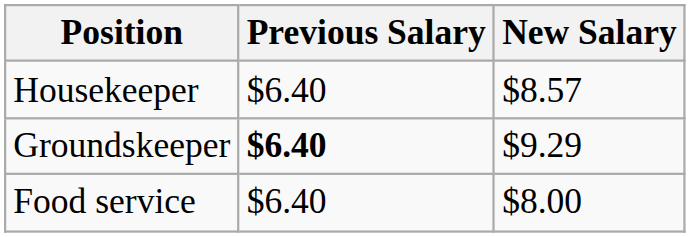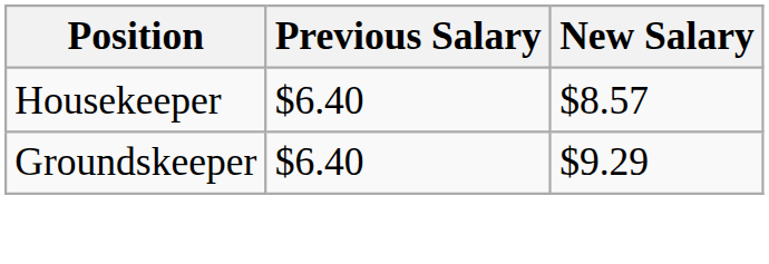Groundskeeper | Previous Salary: bold -> normal
- row: Food service | $6.40 | $8.00
